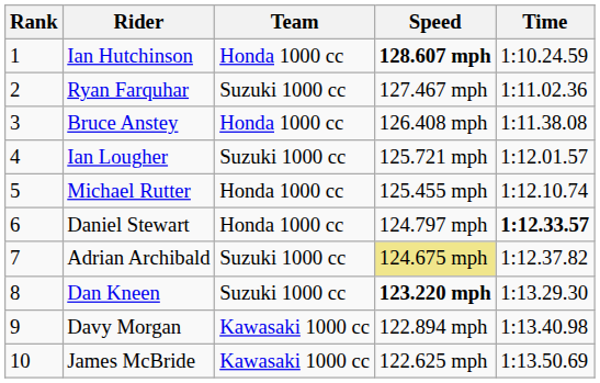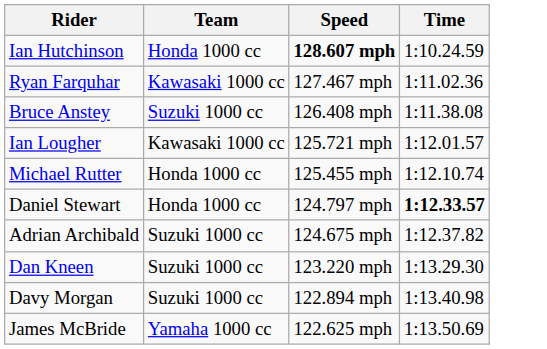- column: Rank | 1 | 2 | 3 | 4 | 5 | 6 | 7 | 8 | 9 | 10
Ryan Farquhar | Team: Suzuki 1000 cc -> Kawasaki 1000 cc
Bruce Anstey | Team: Honda 1000 cc -> Suzuki 1000 cc
Ian Lougher | Team: Suzuki 1000 cc -> Kawasaki 1000 cc
Adrian Archibald | Speed: khaki background -> no background
Dan Kneen | Speed: bold -> normal
Davy Morgan | Team: Kawasaki 1000 cc -> Suzuki 1000 cc
James McBride | Team: Kawasaki 1000 cc -> Yamaha 1000 cc
